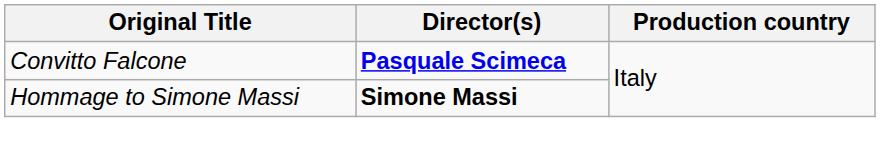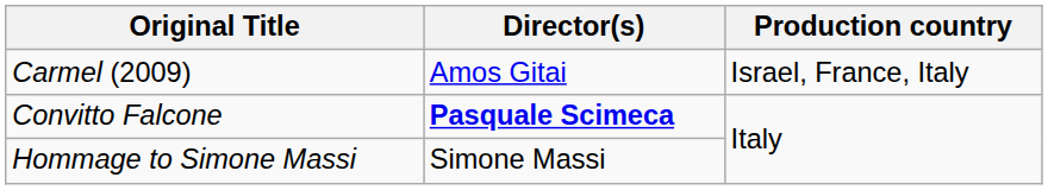+ row: Carmel (2009) | Amos Gitai | Israel, France, Italy
Hommage to Simone Massi | Director(s): bold -> normal
